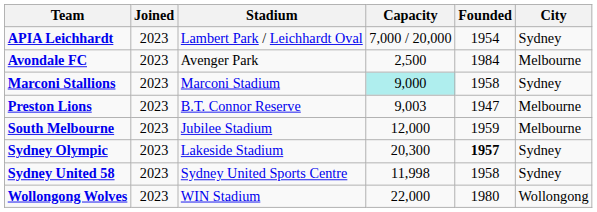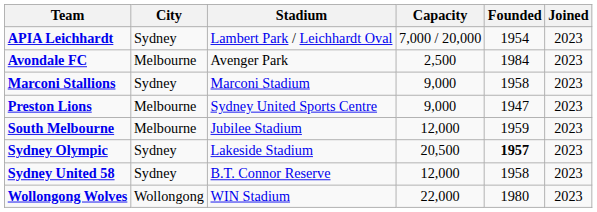columns swapped: City <-> Joined
Marconi Stallions | Capacity: paleturquoise background -> no background
Preston Lions | Stadium: B.T. Connor Reserve -> Sydney United Sports Centre
Preston Lions | Capacity: 9,003 -> 9,000
Sydney Olympic | Capacity: 20,300 -> 20,500
Sydney United 58 | Stadium: Sydney United Sports Centre -> B.T. Connor Reserve
Sydney United 58 | Capacity: 11,998 -> 12,000
